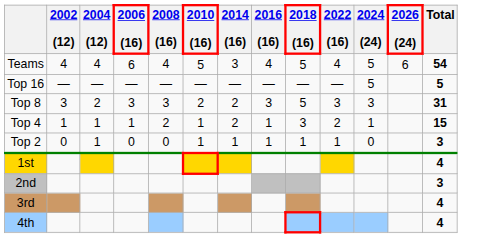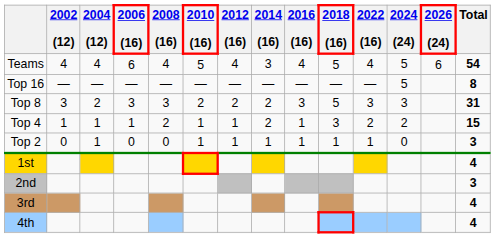+ column: 2012 (16) | 4 | — | 2 | 1 | 1
Top 16 | Total: 5 -> 8
Top 4 | 2024 (24): 1 -> 2
